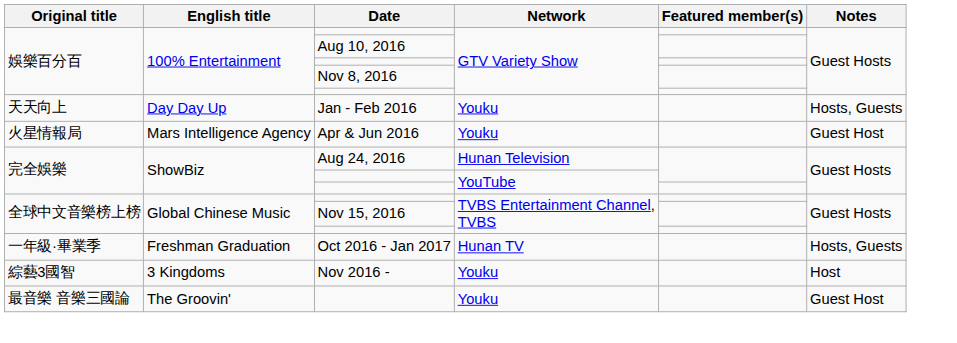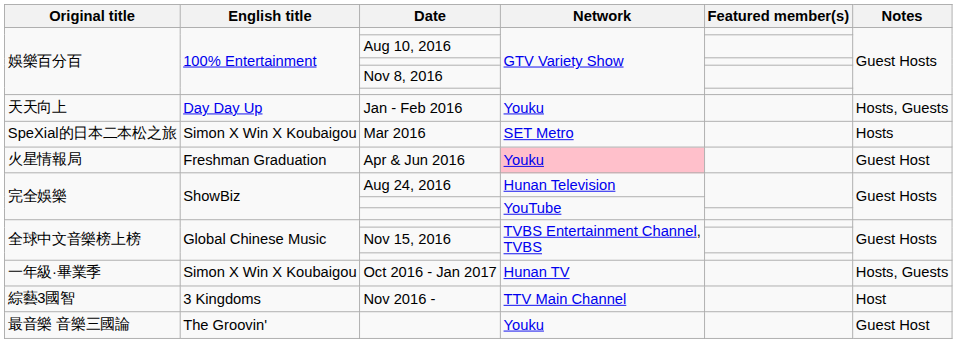+ row: SpeXial的日本二本松之旅 | Simon X Win X Koubaigou | Mar 2016 | SET Metro | Hosts
Apr & Jun 2016 | English title: Mars Intelligence Agency -> Freshman Graduation
Apr & Jun 2016 | Network: no background -> pink background
Oct 2016 - Jan 2017 | English title: Freshman Graduation -> Simon X Win X Koubaigou
Nov 2016 - | Network: Youku -> TTV Main Channel
